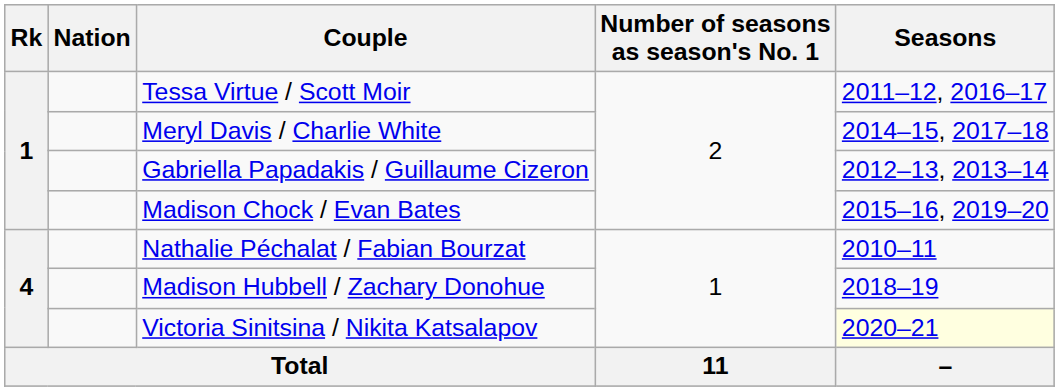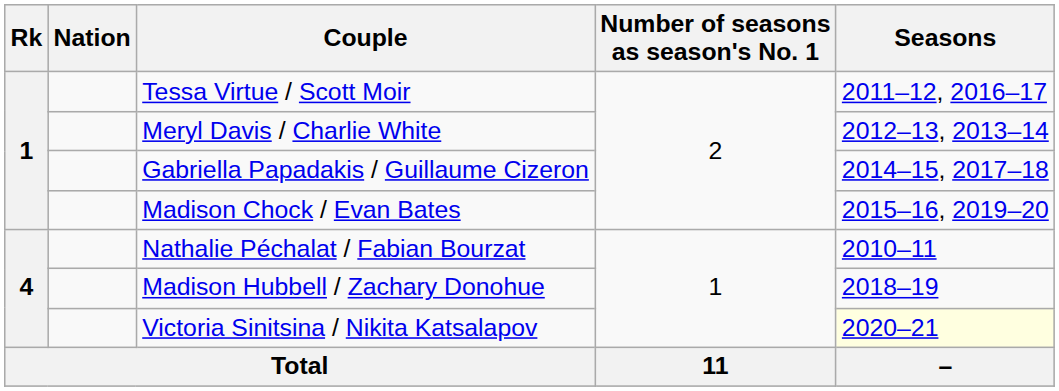Meryl Davis / Charlie White | Seasons: 2014–15, 2017–18 -> 2012–13, 2013–14
Gabriella Papadakis / Guillaume Cizeron | Seasons: 2012–13, 2013–14 -> 2014–15, 2017–18
